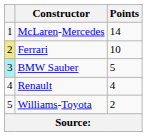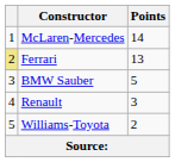Ferrari | Points: 10 -> 13
BMW Sauber | column 1: paleturquoise background -> no background
Renault | Points: 4 -> 3
